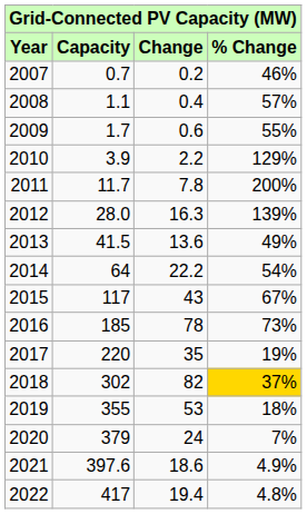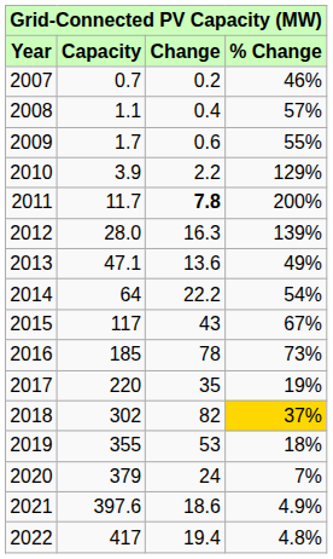2011 | Change: normal -> bold
2013 | Capacity: 41.5 -> 47.1
